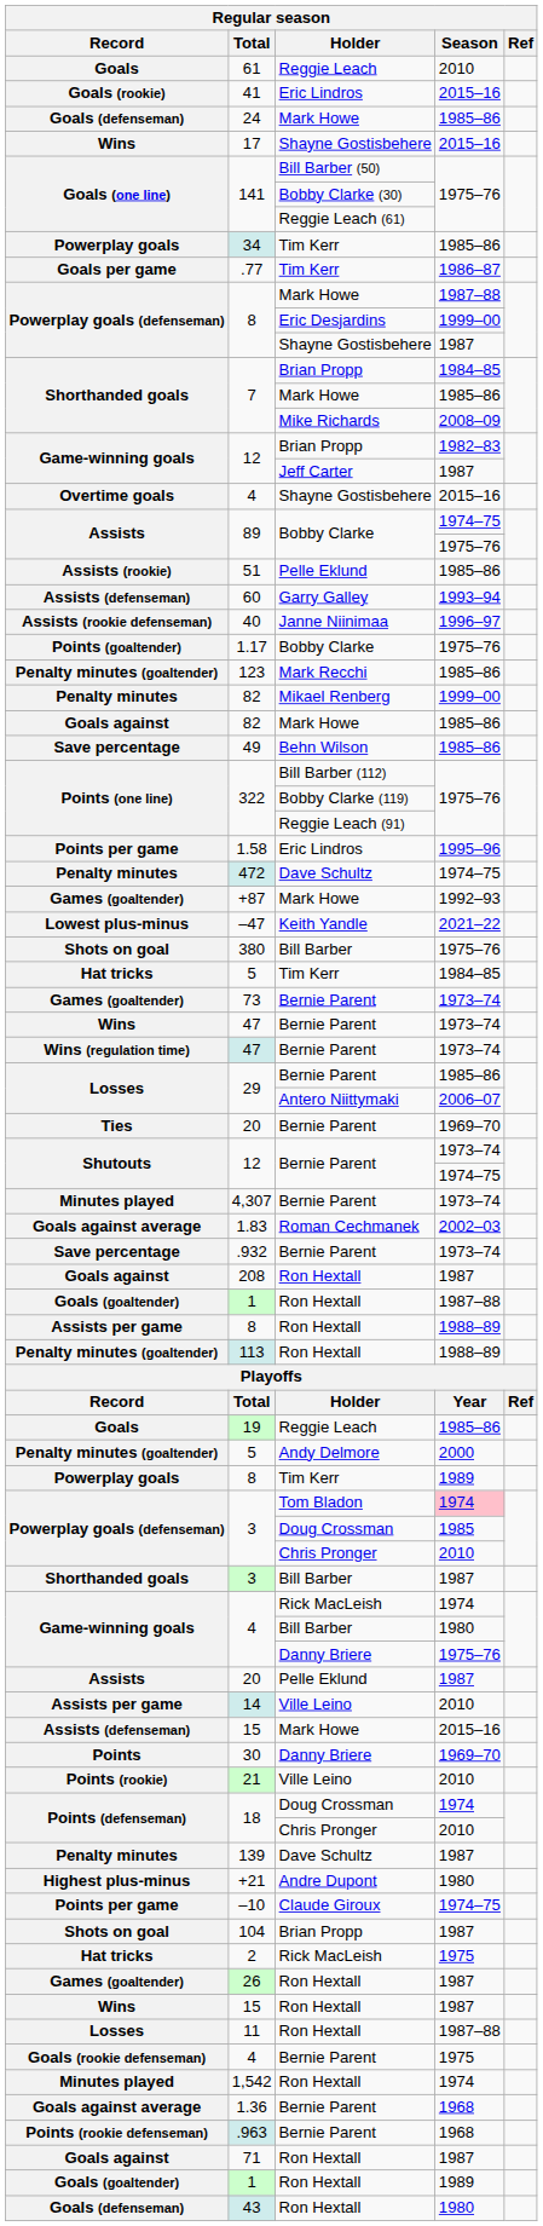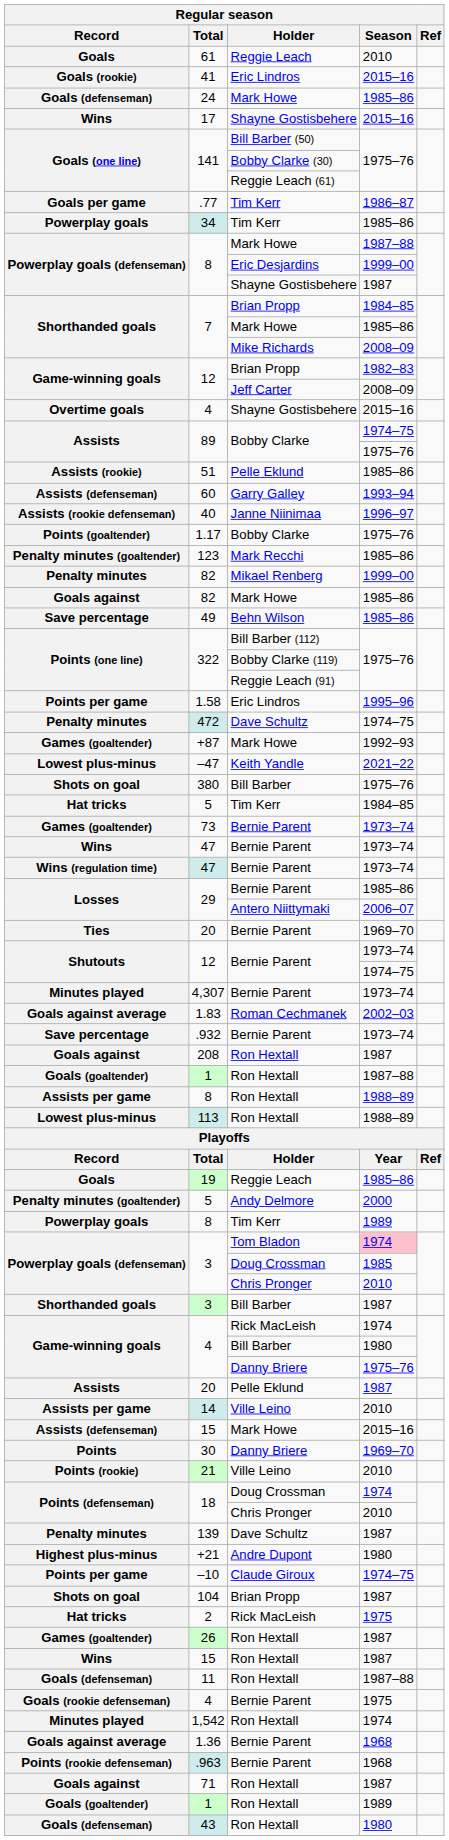rows swapped: .77 <-> 34
12 / Jeff Carter | Season: 1987 -> 2008–09
113 | Record: Penalty minutes (goaltender) -> Lowest plus-minus
11 | Record: Losses -> Goals (defenseman)
